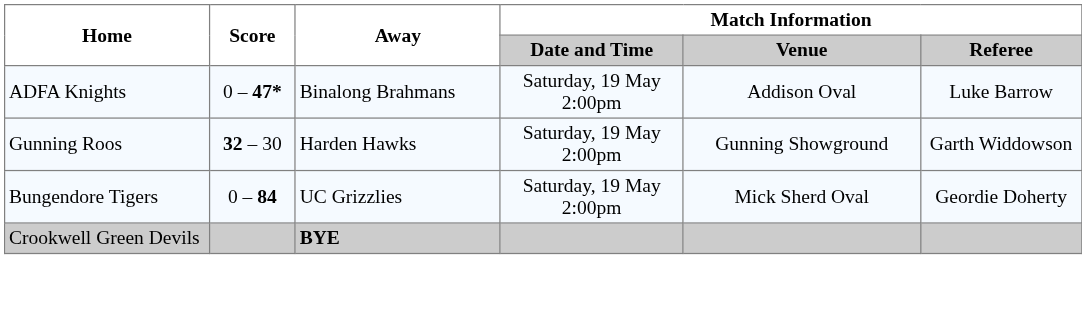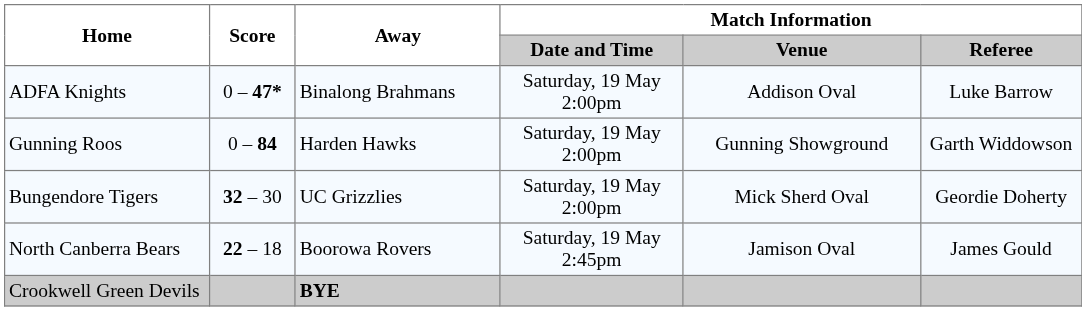Gunning Roos | Score: 32 – 30 -> 0 – 84
Bungendore Tigers | Score: 0 – 84 -> 32 – 30
+ row: North Canberra Bears | 22 – 18 | Boorowa Rovers | Saturday, 19 May 2:45pm | Jamison Oval | James Gould
